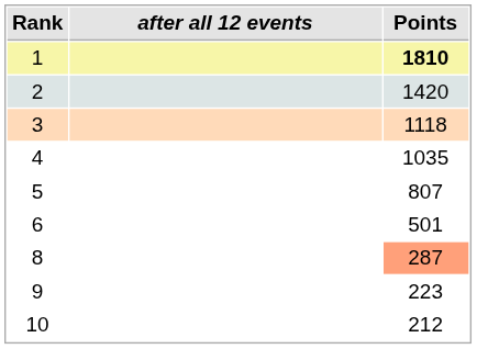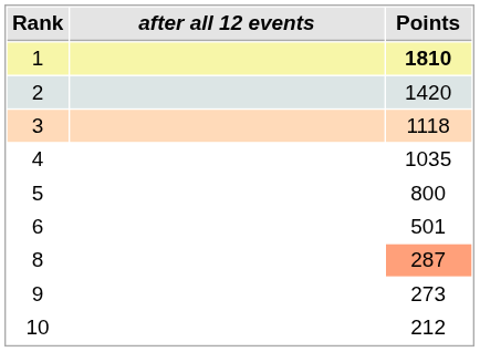5 | Points: 807 -> 800
9 | Points: 223 -> 273
